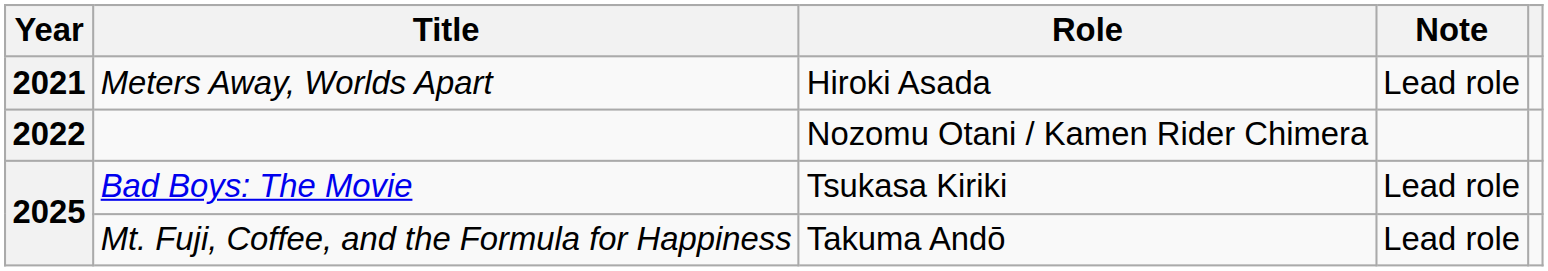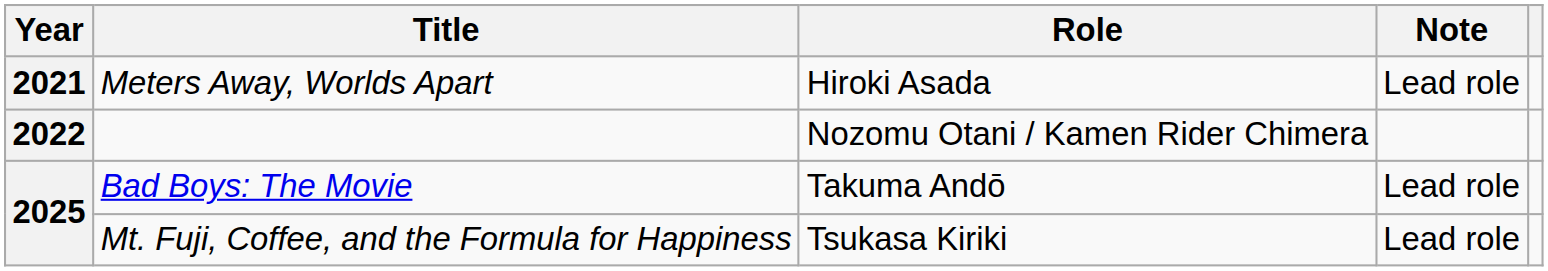Bad Boys: The Movie | Role: Tsukasa Kiriki -> Takuma Andō
Mt. Fuji, Coffee, and the Formula for Happiness | Role: Takuma Andō -> Tsukasa Kiriki
